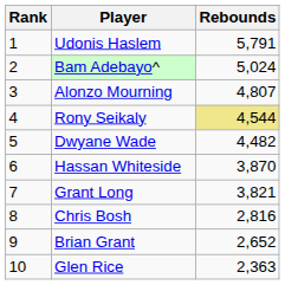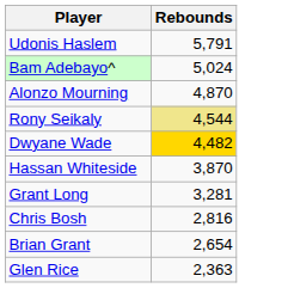- column: Rank | 1 | 2 | 3 | 4 | 5 | 6 | 7 | 8 | 9 | 10
Alonzo Mourning | Rebounds: 4,807 -> 4,870
Dwyane Wade | Rebounds: no background -> gold background
Grant Long | Rebounds: 3,821 -> 3,281
Brian Grant | Rebounds: 2,652 -> 2,654
